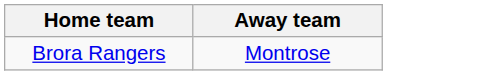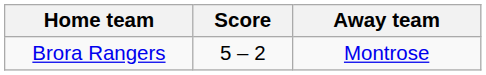+ column: Score | 5 – 2
